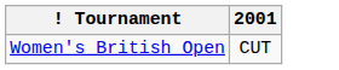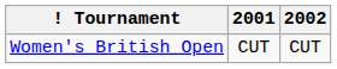+ column: 2002 | CUT
